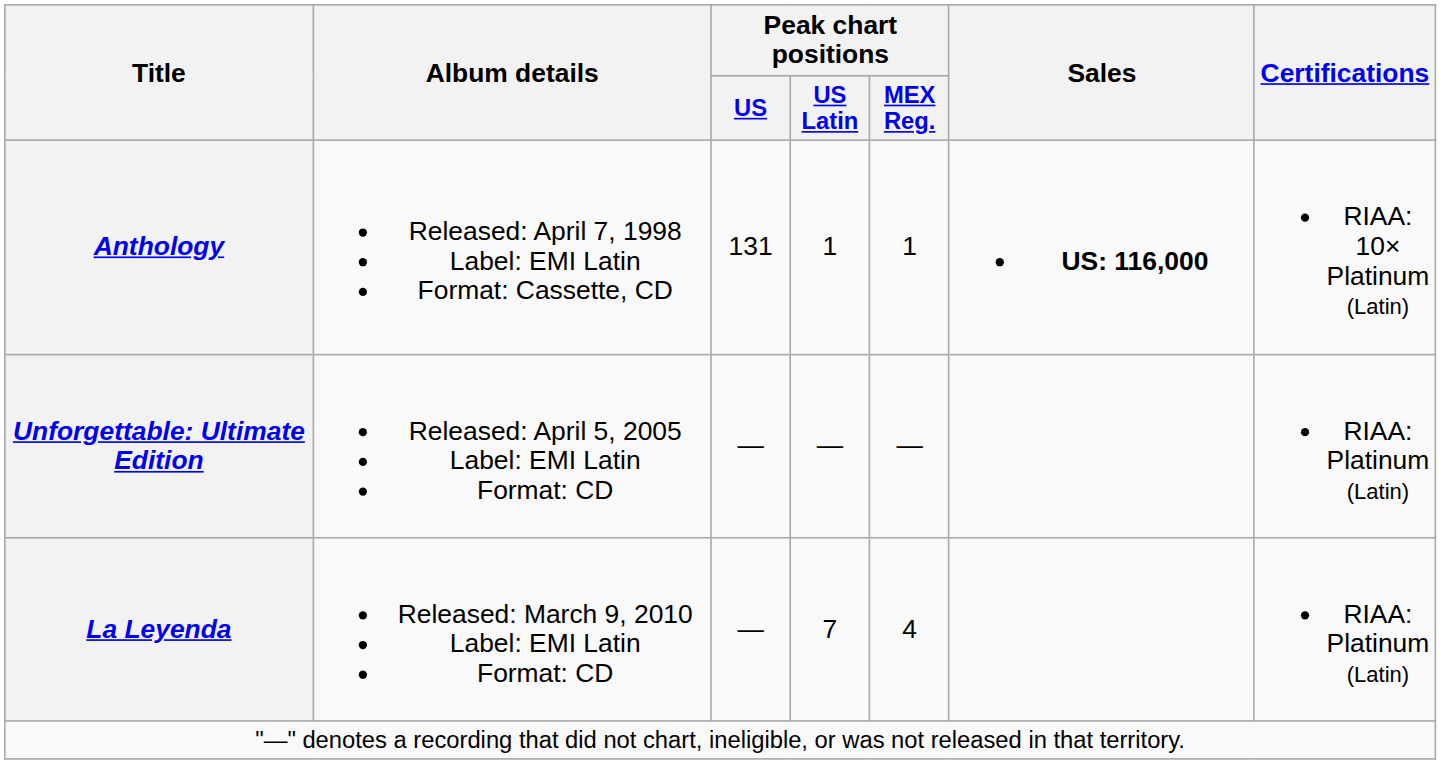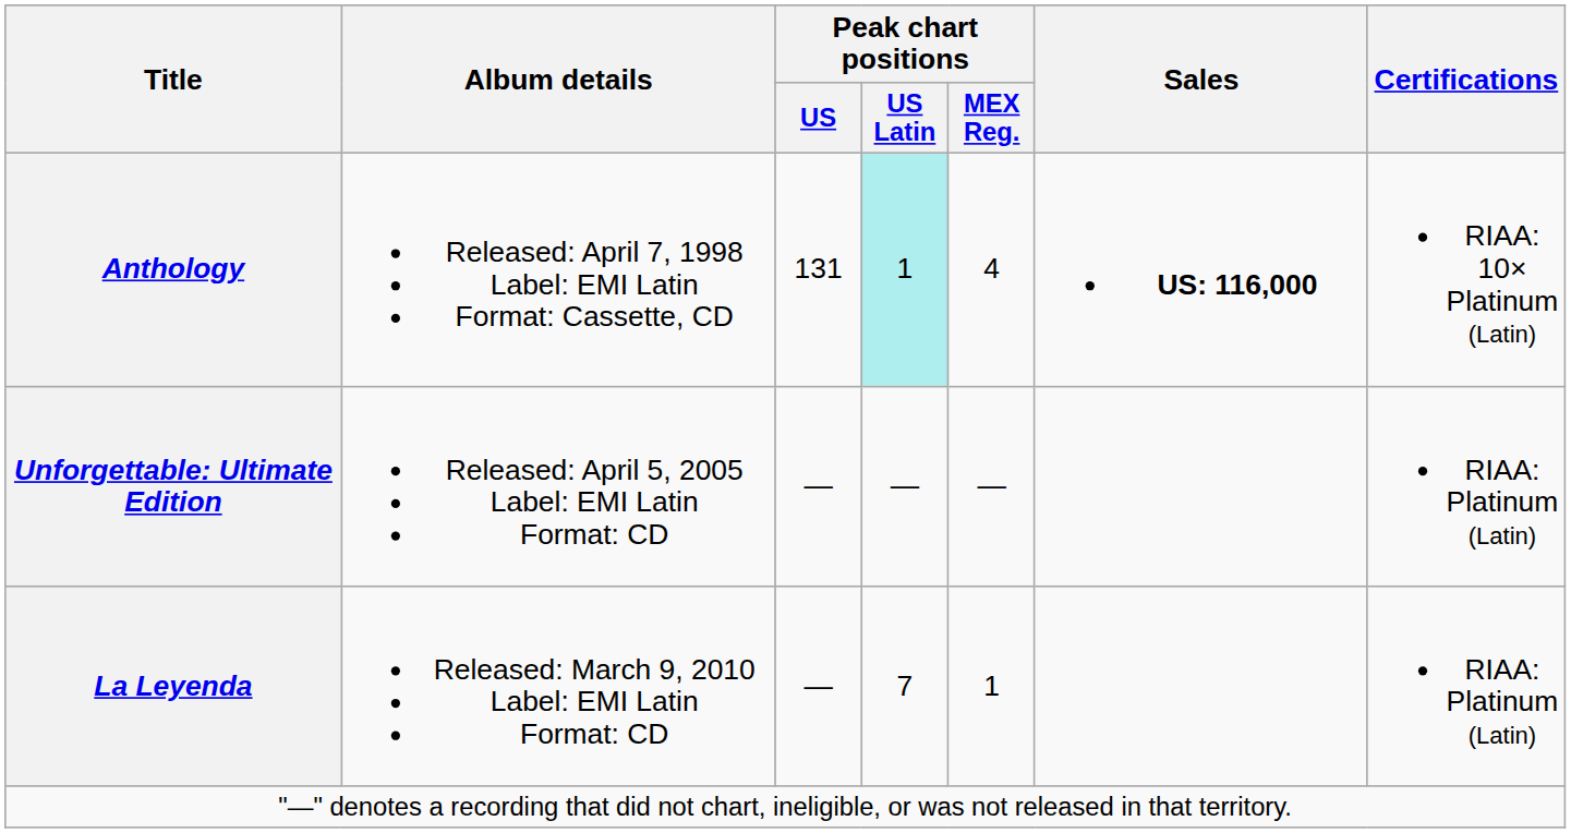Anthology | Peak chart positions / US Latin: no background -> paleturquoise background
Anthology | Peak chart positions / MEX Reg.: 1 -> 4
La Leyenda | Peak chart positions / MEX Reg.: 4 -> 1
